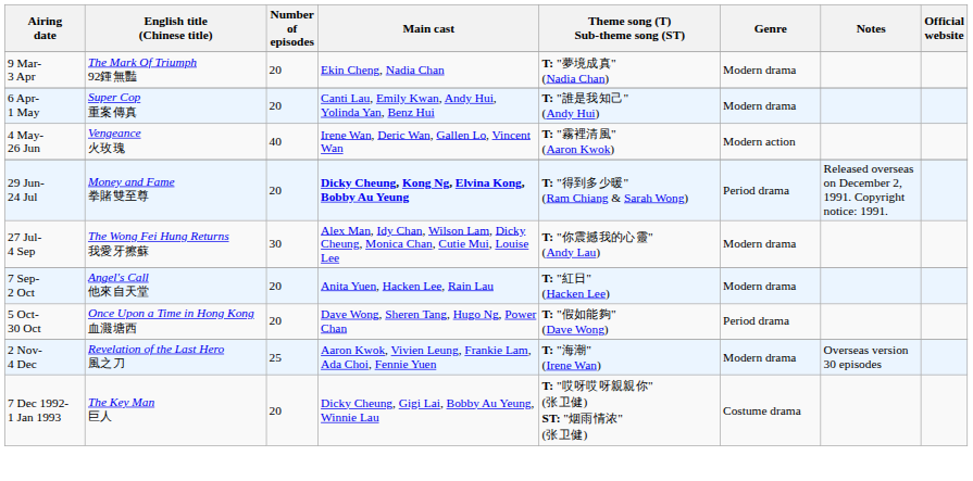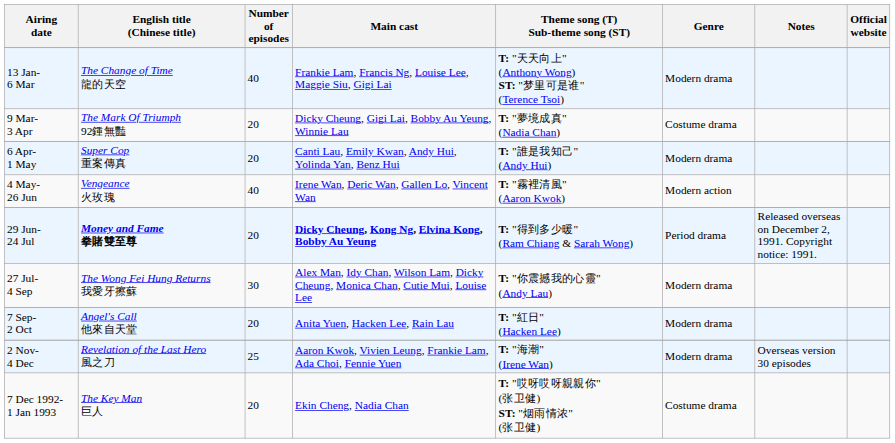+ row: 13 Jan- 6 Mar | The Change of Time 龍的天空 | 40 | Frankie Lam, Francis Ng, Louise Lee, Maggie Siu, Gigi Lai | T: "天天向上" (Anthony Wong) ST: "梦里可是谁" (Terence Tsoi) | Modern drama
9 Mar- 3 Apr | Main cast: Ekin Cheng, Nadia Chan -> Dicky Cheung, Gigi Lai, Bobby Au Yeung, Winnie Lau
9 Mar- 3 Apr | Genre: Modern drama -> Costume drama
29 Jun- 24 Jul | English title (Chinese title): normal -> bold
- row: 5 Oct- 30 Oct | Once Upon a Time in Hong Kong 血濺塘西 | 20 | Dave Wong, Sheren Tang, Hugo Ng, Power Chan | T: "假如能夠" (Dave Wong) | Period drama
7 Dec 1992- 1 Jan 1993 | Main cast: Dicky Cheung, Gigi Lai, Bobby Au Yeung, Winnie Lau -> Ekin Cheng, Nadia Chan
